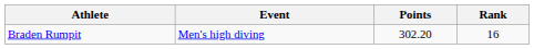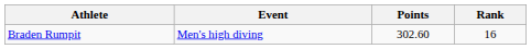Braden Rumpit | Points: 302.20 -> 302.60
